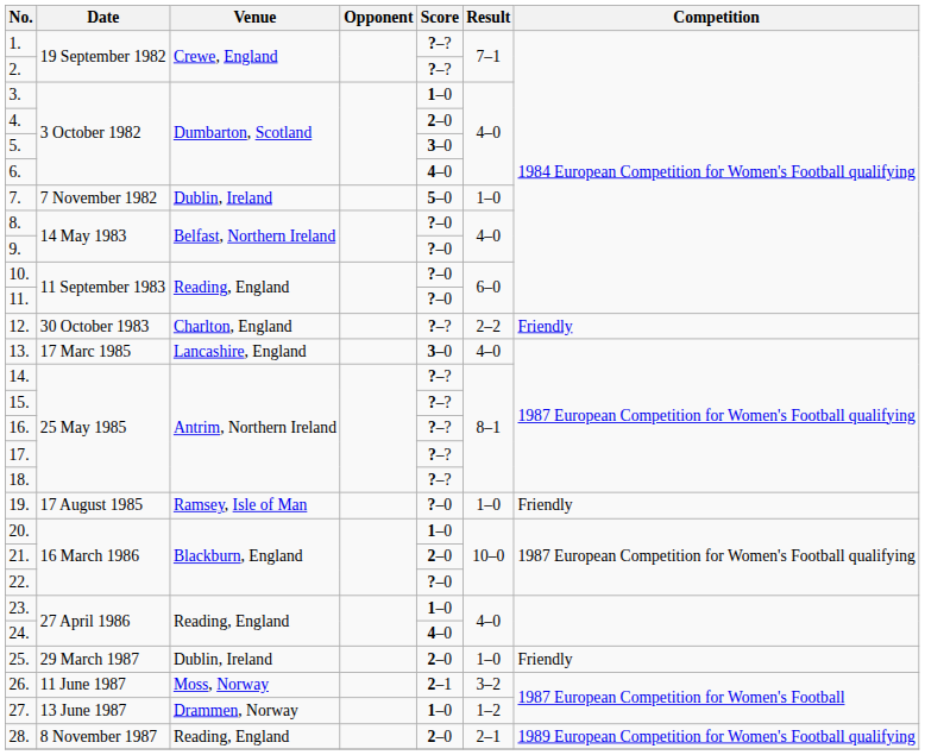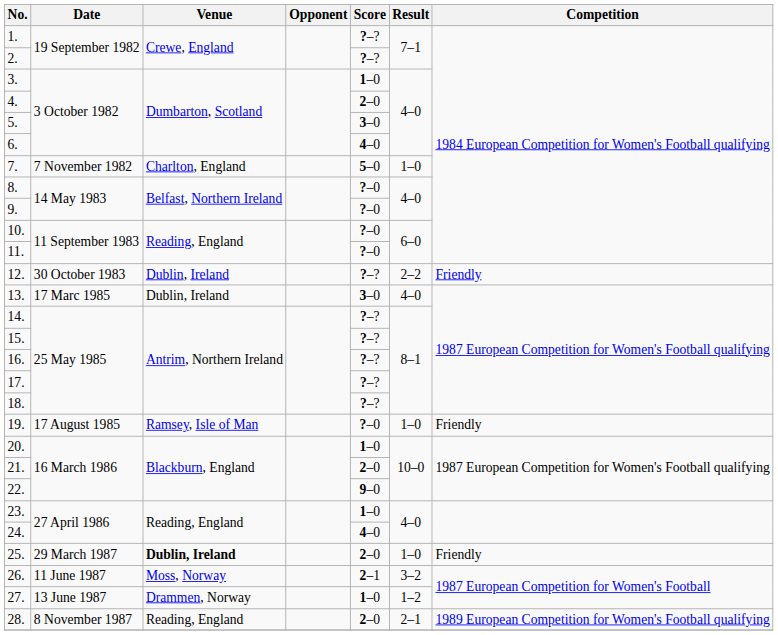7. | Venue: Dublin, Ireland -> Charlton, England
12. | Venue: Charlton, England -> Dublin, Ireland
13. | Venue: Lancashire, England -> Dublin, Ireland
22. | Score: ?–0 -> 9–0
25. | Venue: normal -> bold
